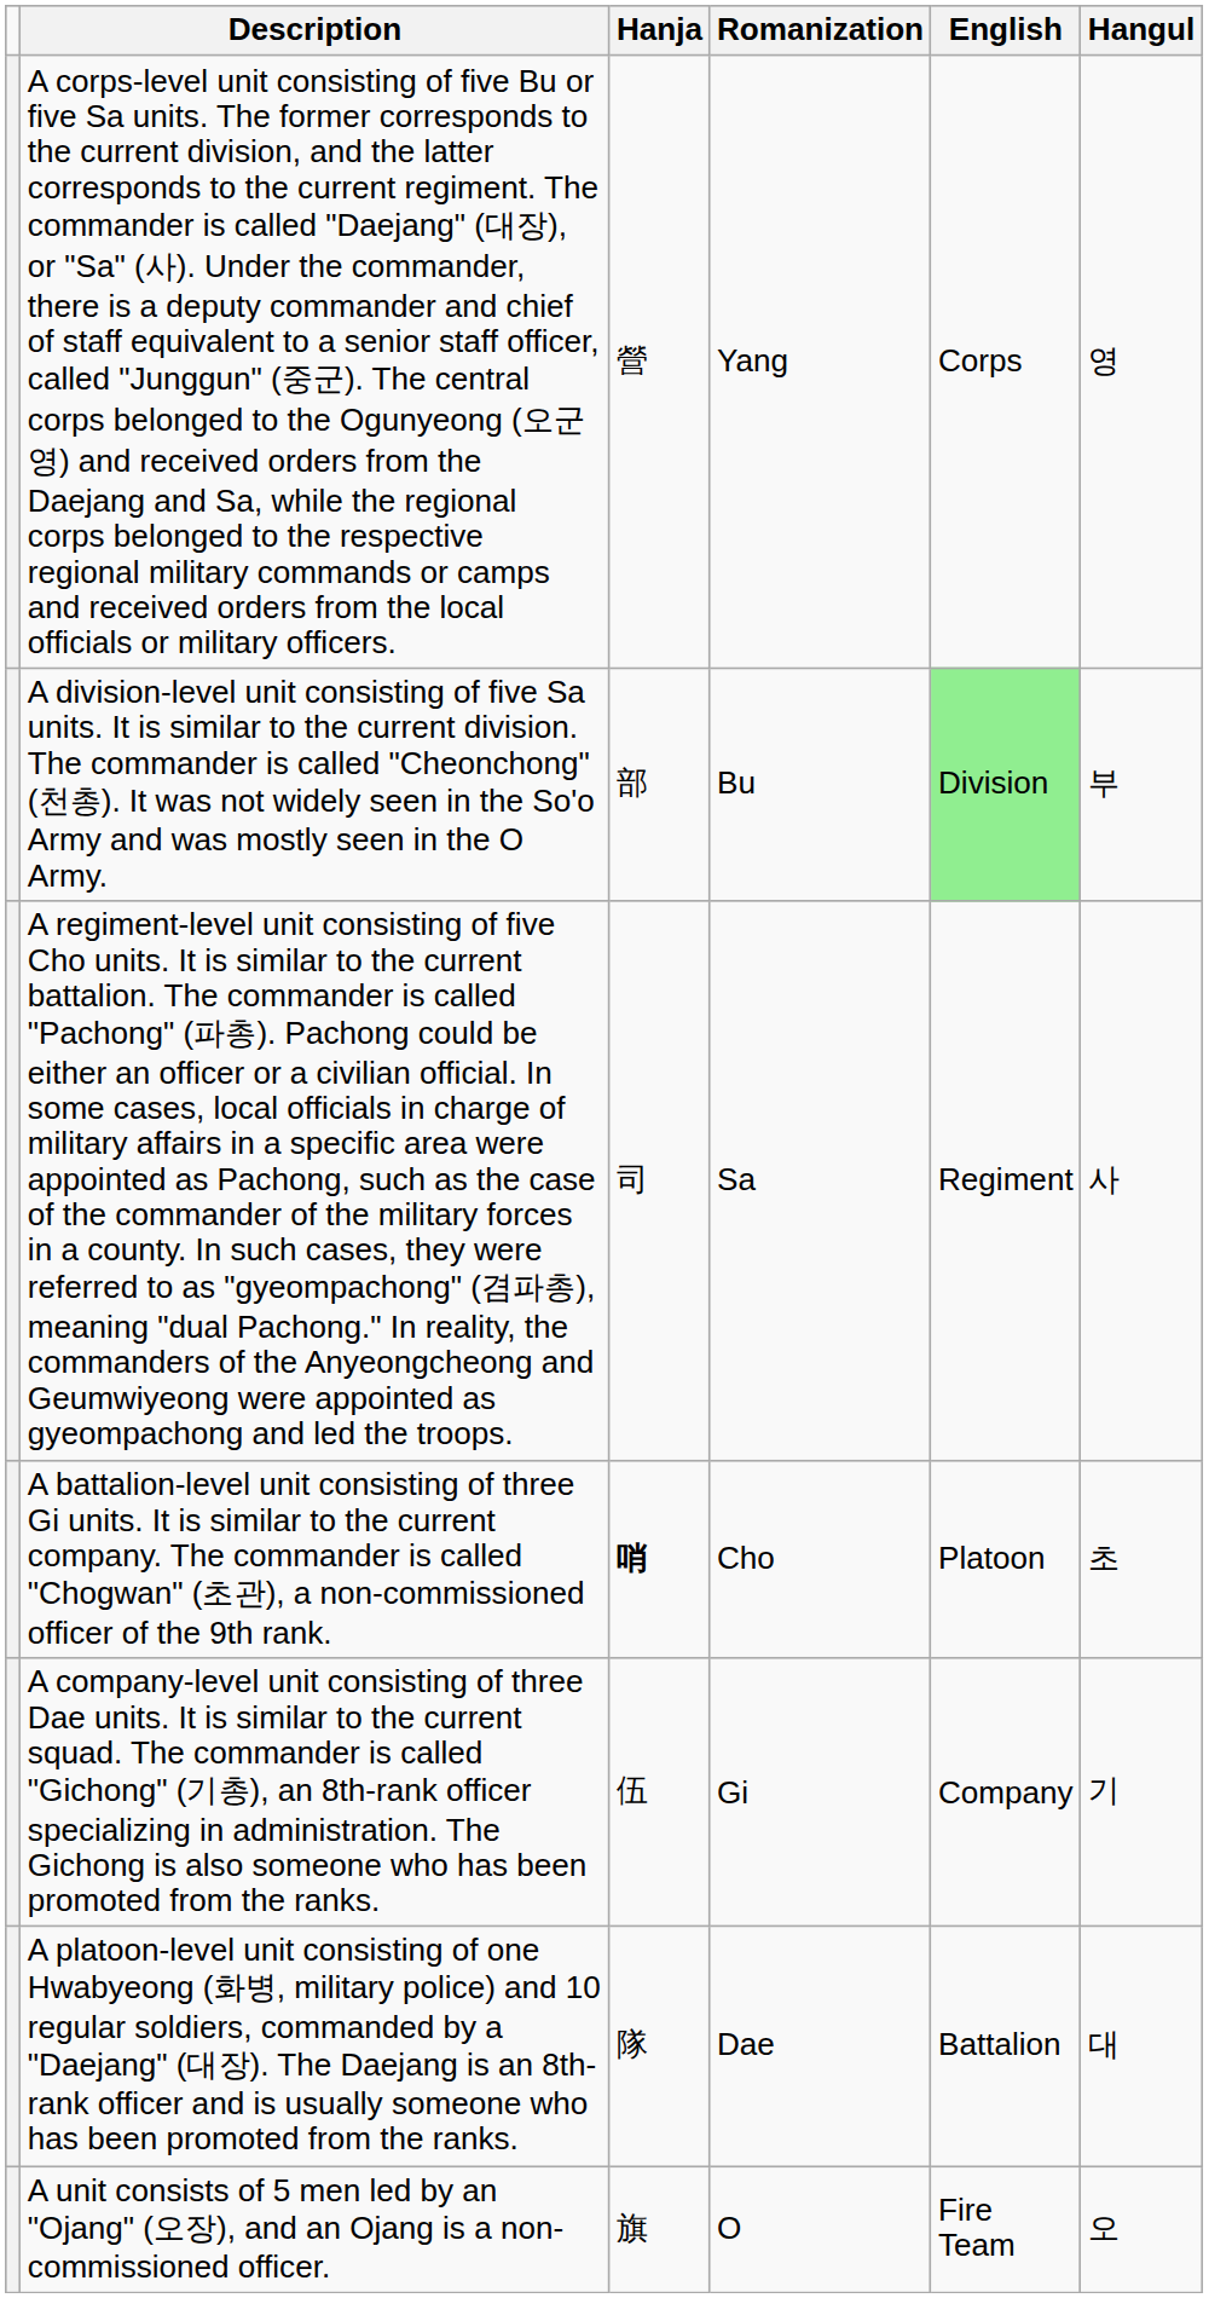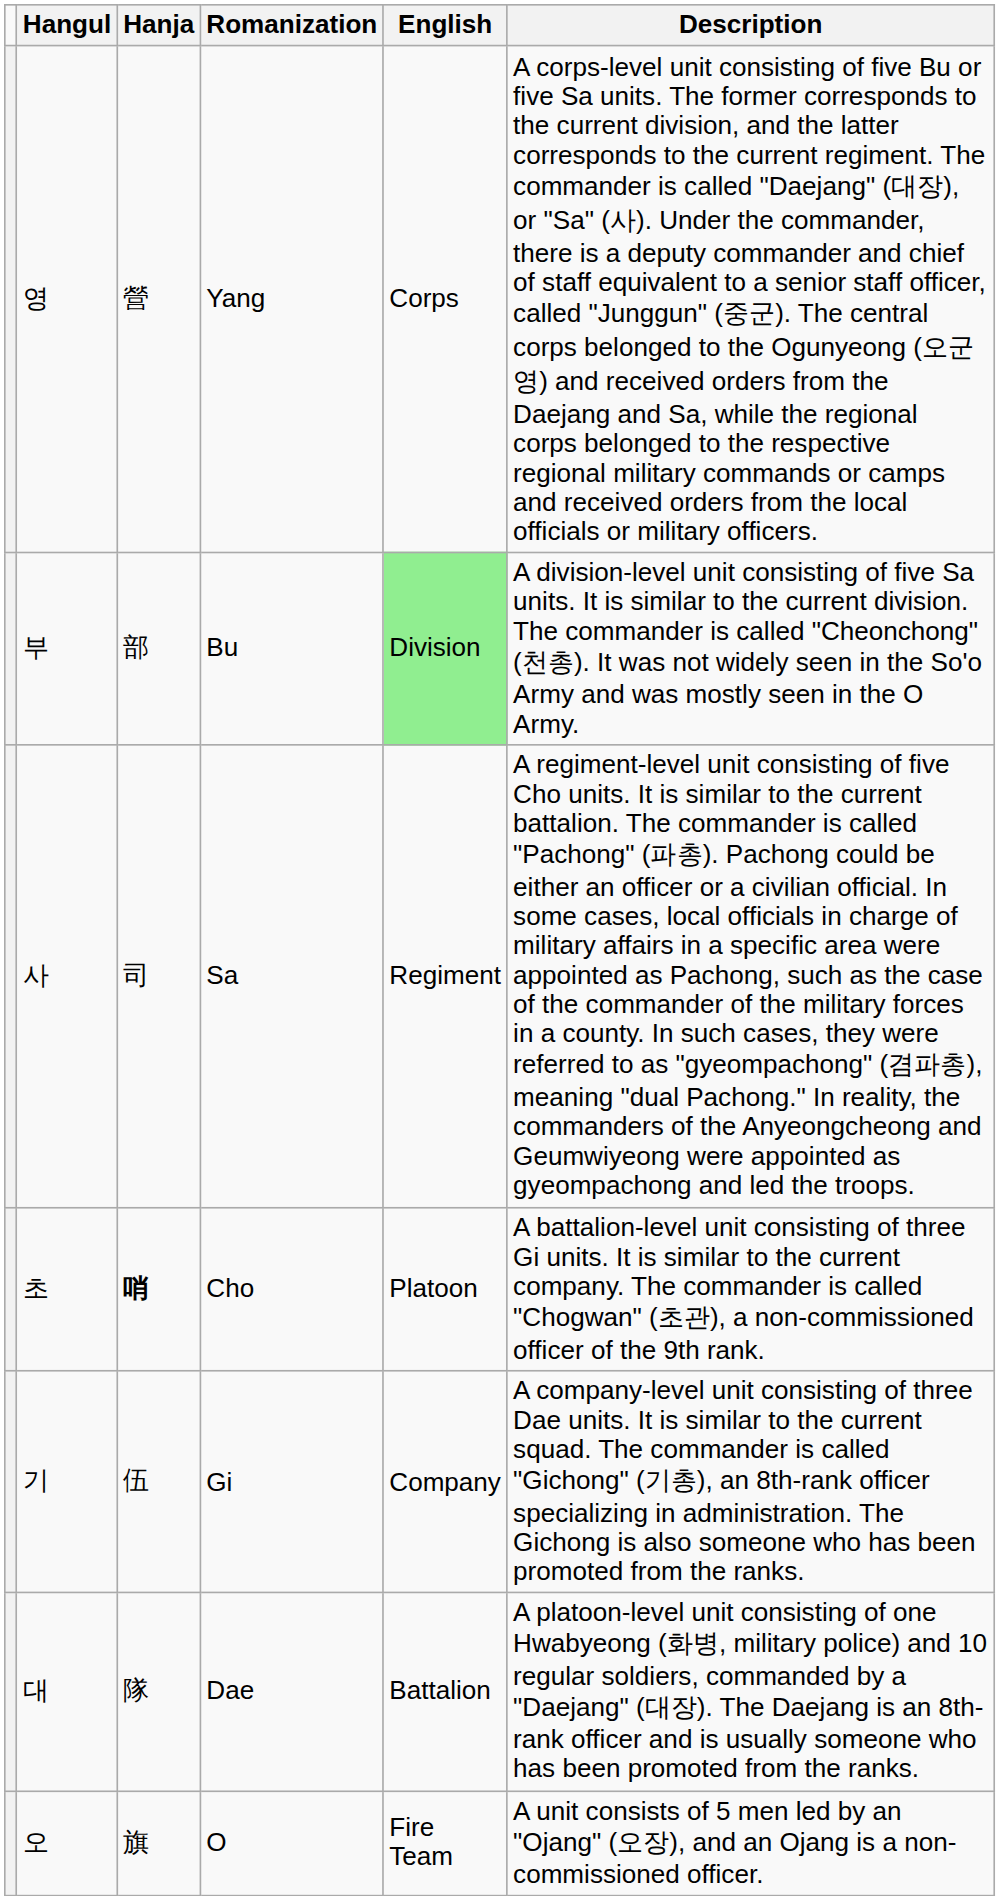columns swapped: Hangul <-> Description
